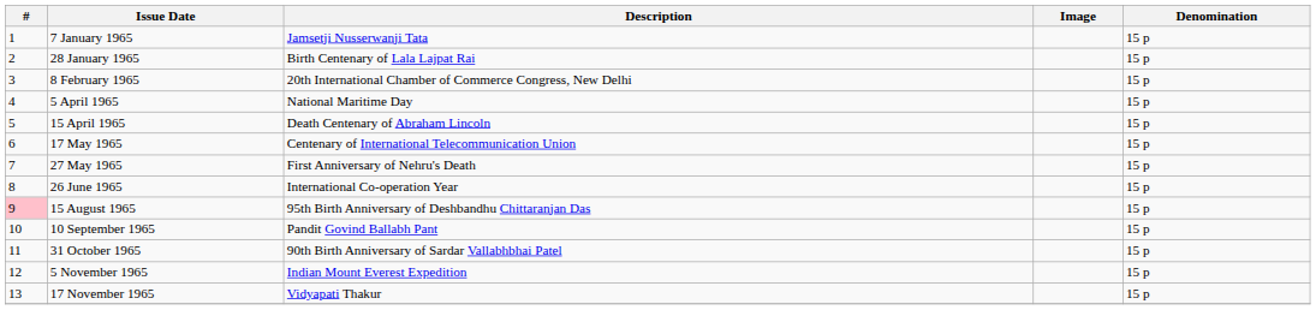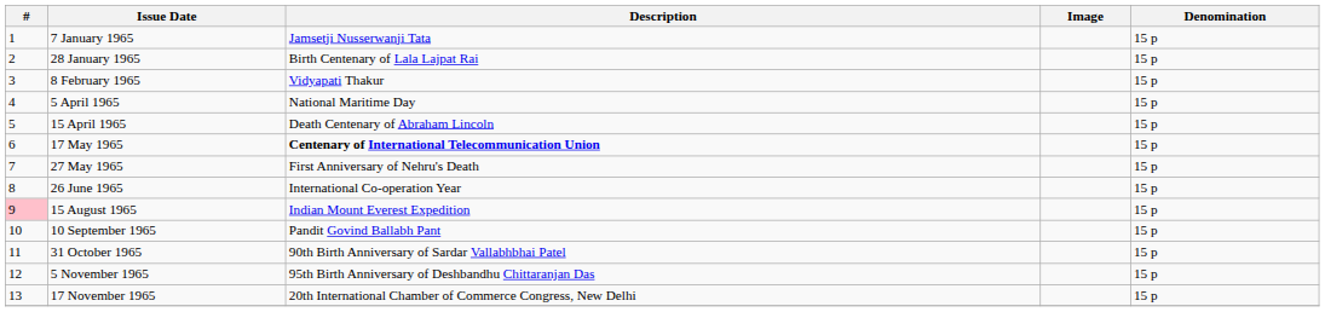8 February 1965 | Description: 20th International Chamber of Commerce Congress, New Delhi -> Vidyapati Thakur
17 May 1965 | Description: normal -> bold
15 August 1965 | Description: 95th Birth Anniversary of Deshbandhu Chittaranjan Das -> Indian Mount Everest Expedition
5 November 1965 | Description: Indian Mount Everest Expedition -> 95th Birth Anniversary of Deshbandhu Chittaranjan Das
17 November 1965 | Description: Vidyapati Thakur -> 20th International Chamber of Commerce Congress, New Delhi
